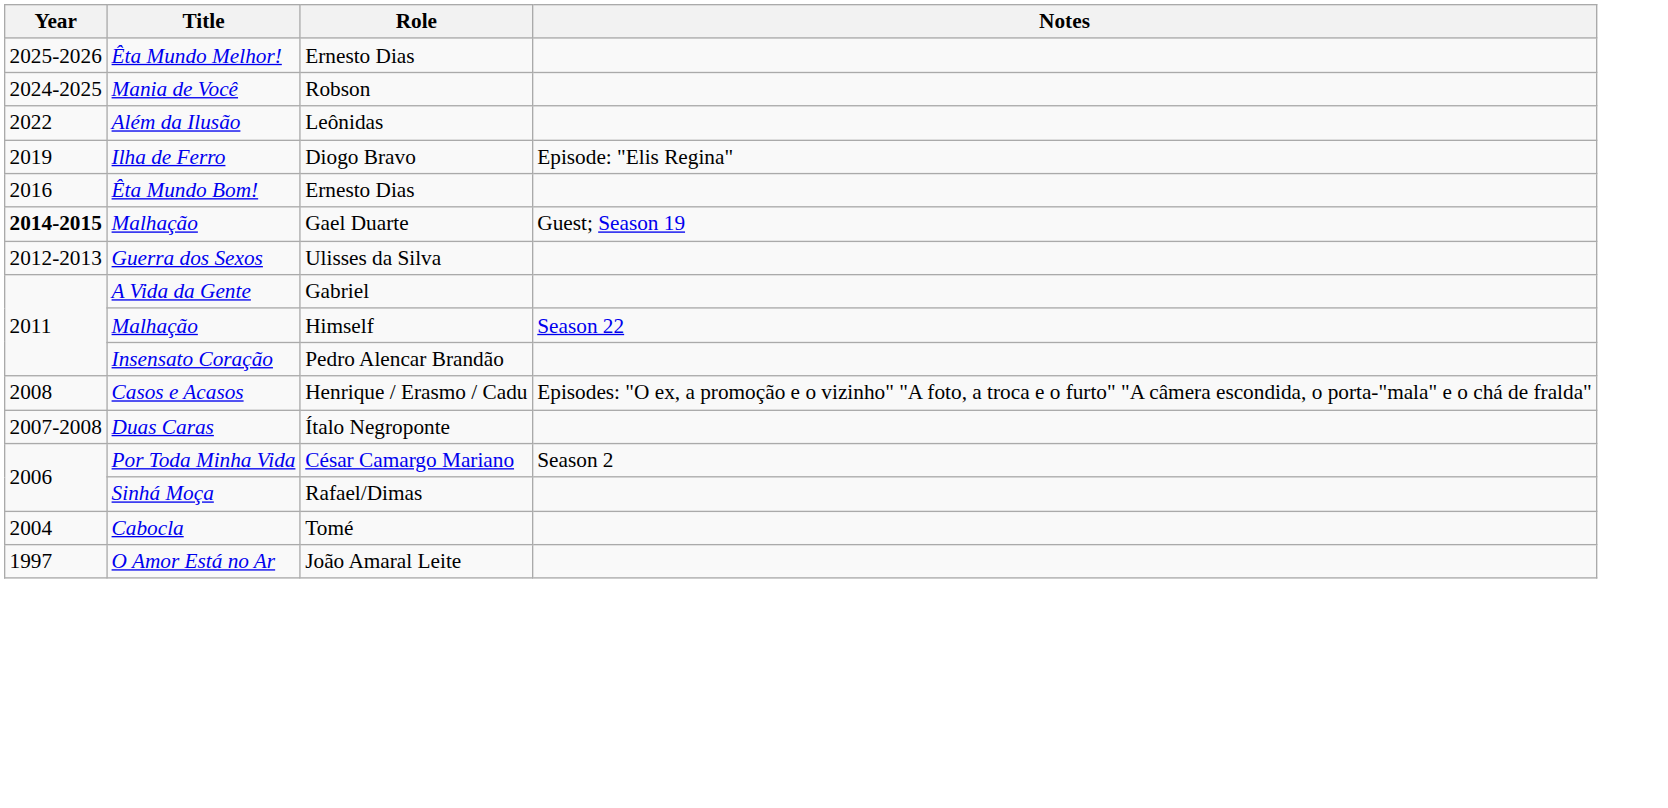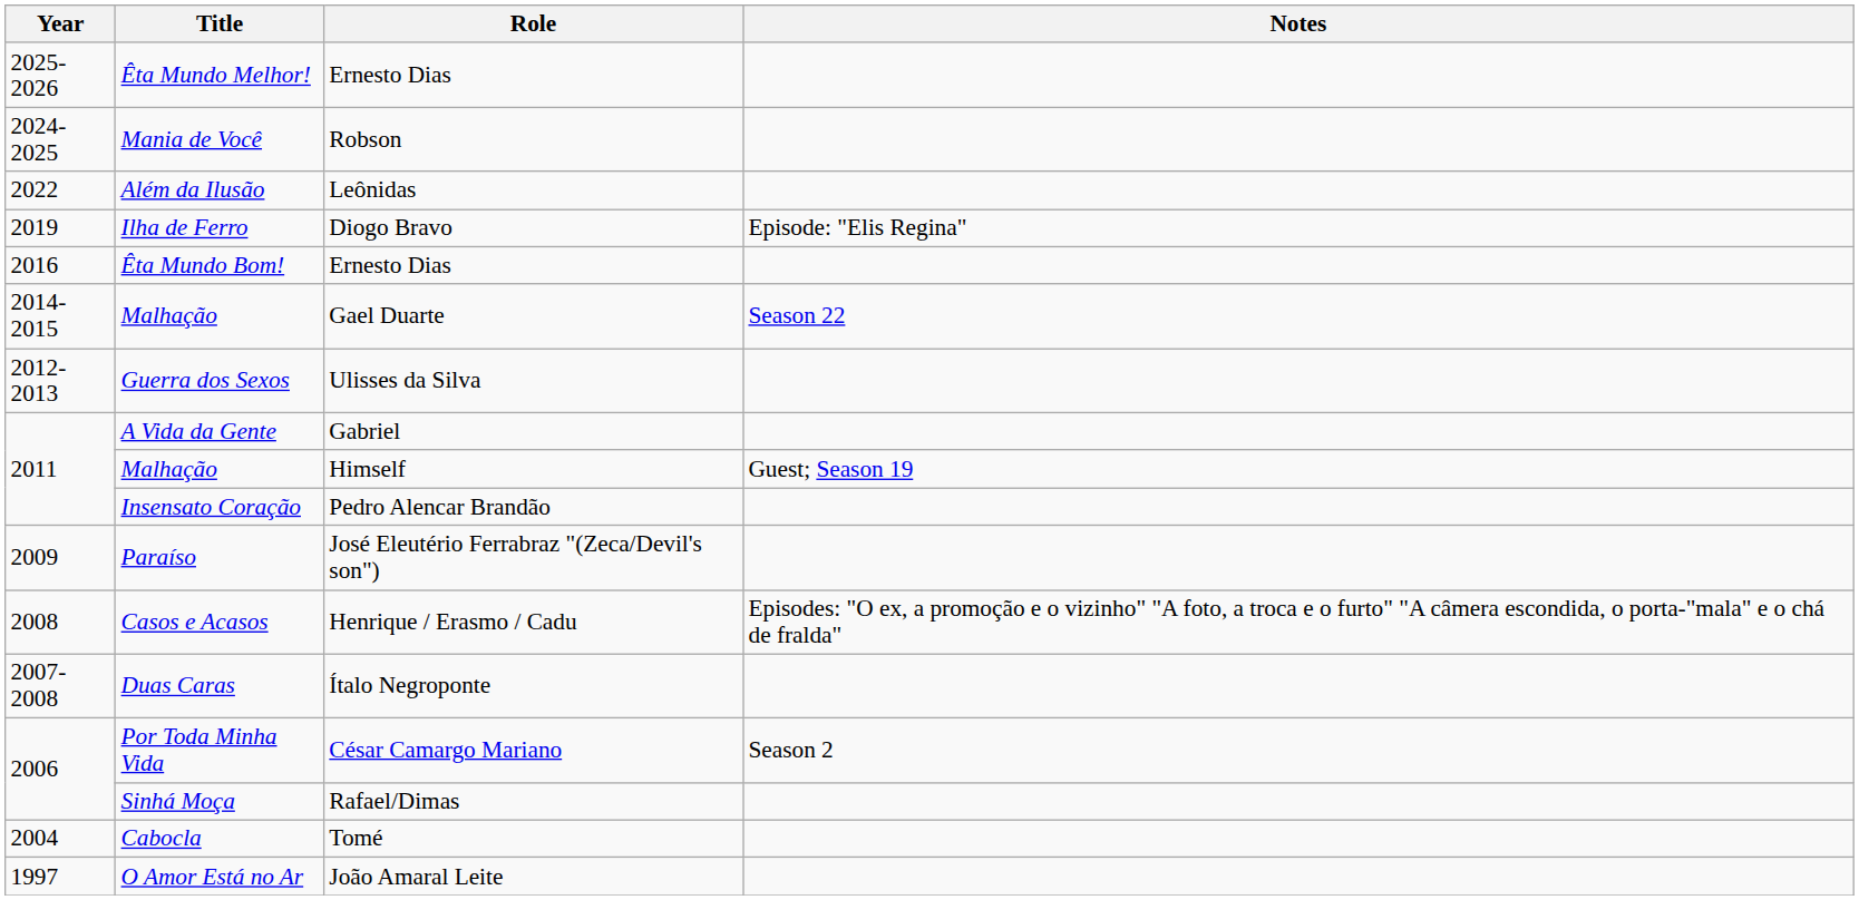Malhação / Gael Duarte | Year: bold -> normal
Malhação / Gael Duarte | Notes: Guest; Season 19 -> Season 22
Malhação / Himself | Notes: Season 22 -> Guest; Season 19
+ row: 2009 | Paraíso | José Eleutério Ferrabraz "(Zeca/Devil's son")
